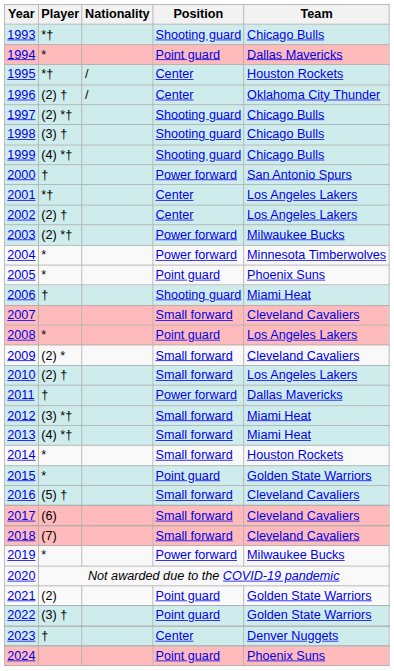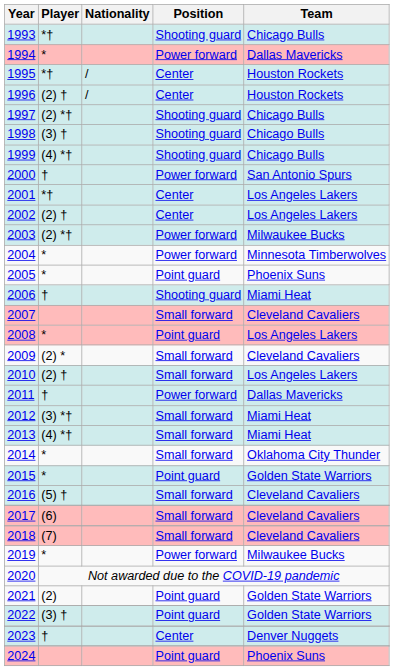1994 | Position: Point guard -> Power forward
1996 | Team: Oklahoma City Thunder -> Houston Rockets
2014 | Team: Houston Rockets -> Oklahoma City Thunder
